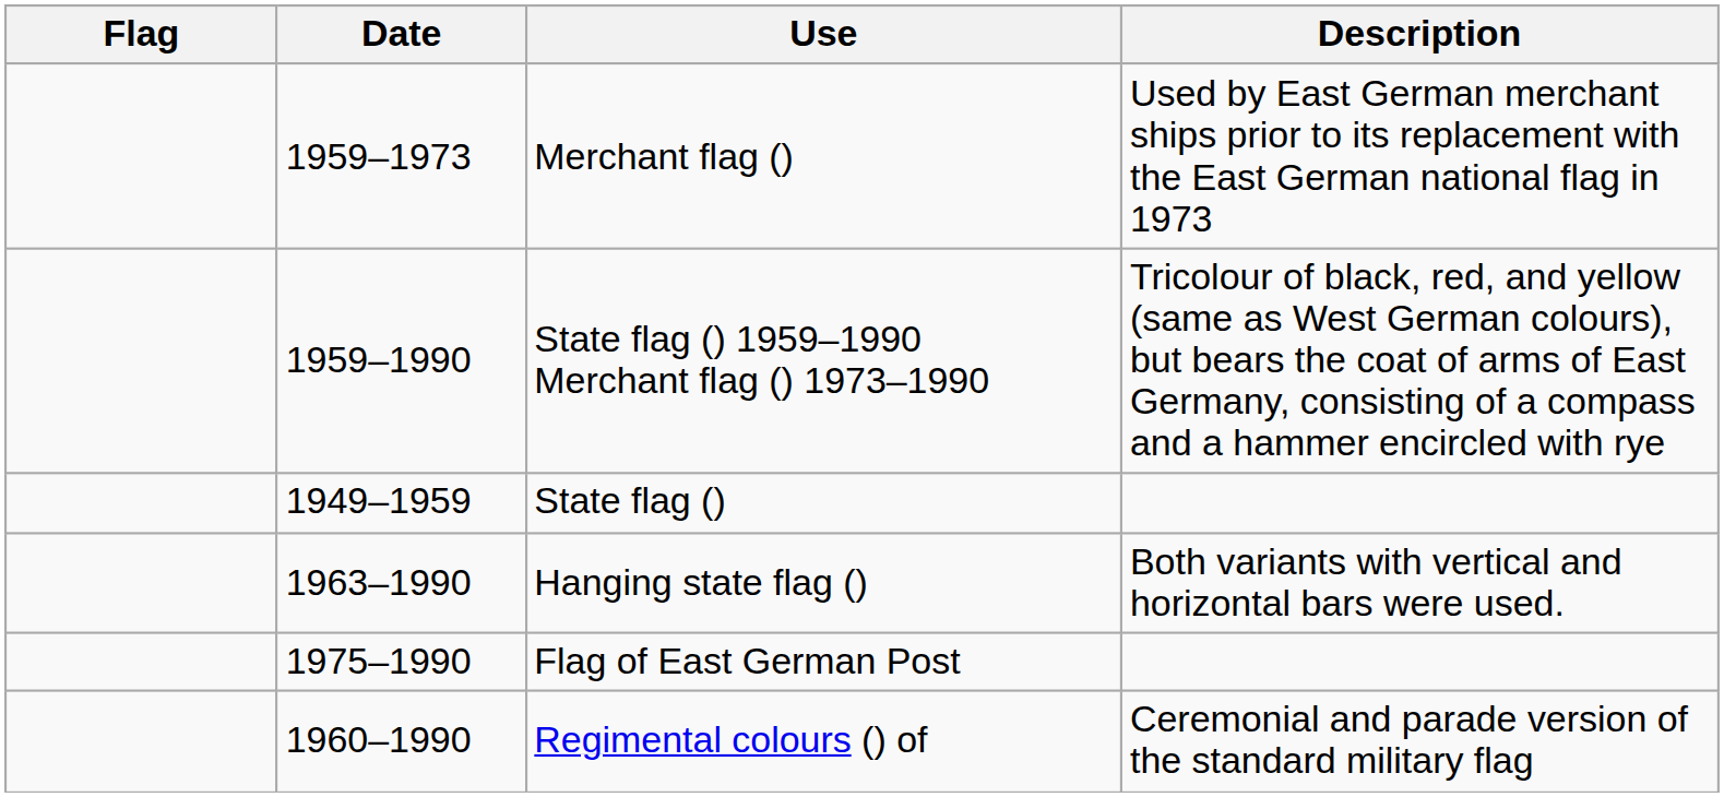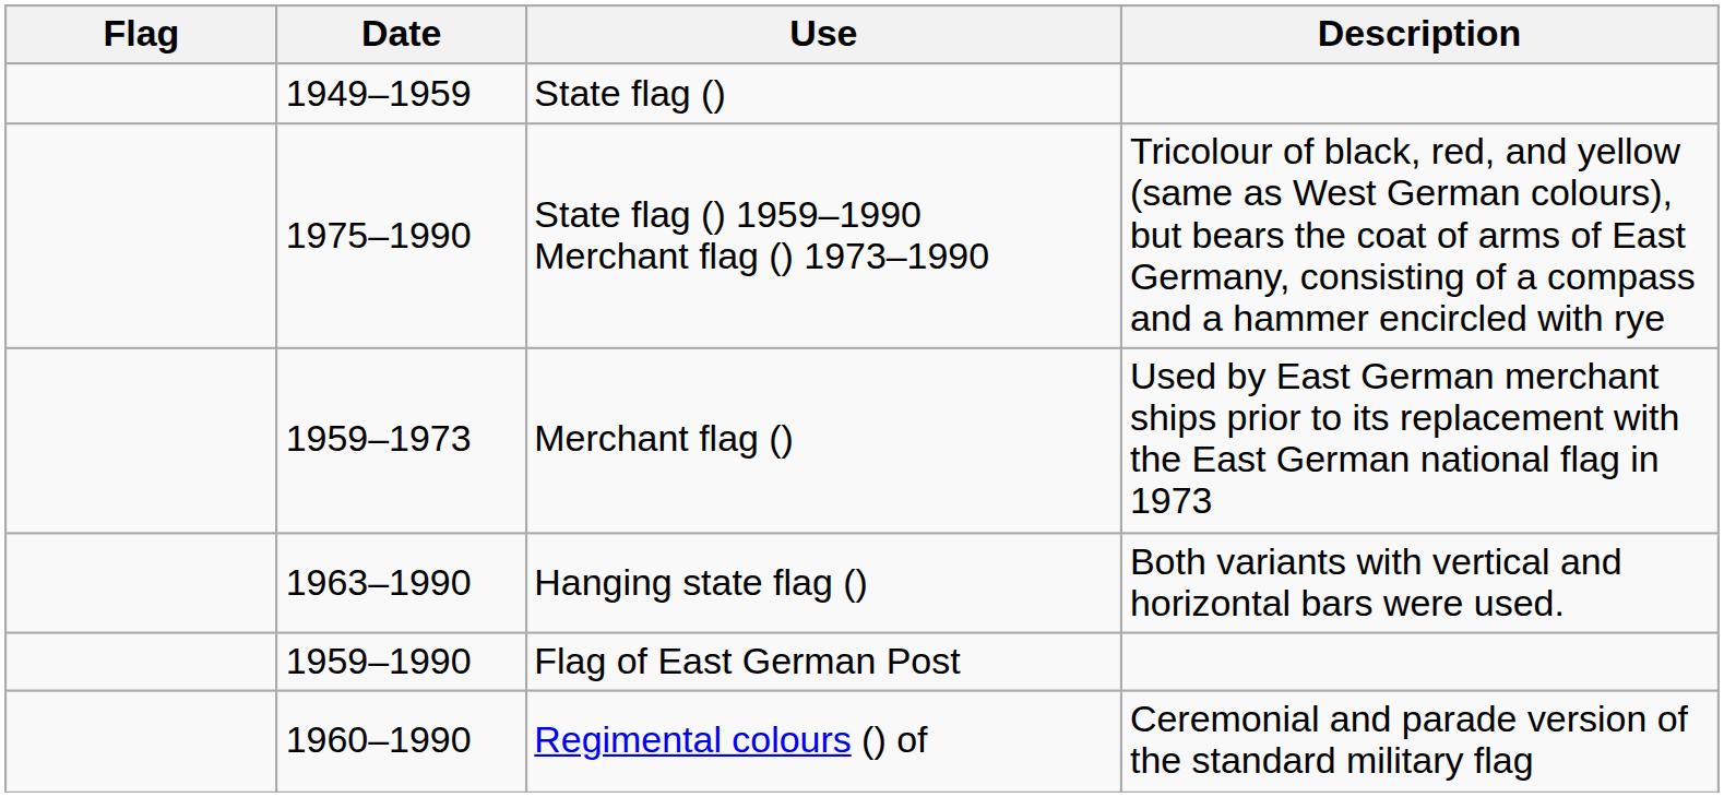rows swapped: State flag () <-> Merchant flag ()
State flag () 1959–1990 Merchant flag () 1973–1990 | Date: 1959–1990 -> 1975–1990
Flag of East German Post | Date: 1975–1990 -> 1959–1990
